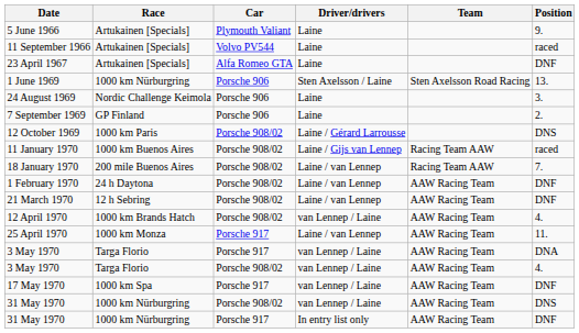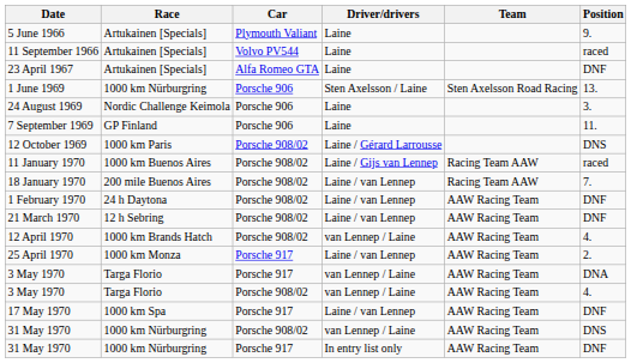7 September 1969 | Position: 2. -> 11.
25 April 1970 | Position: 11. -> 2.
17 May 1970 | Driver/drivers: van Lennep / Laine -> Laine / van Lennep
